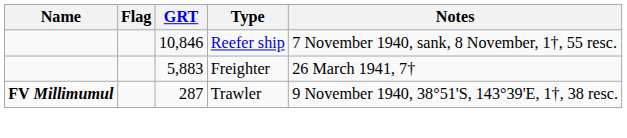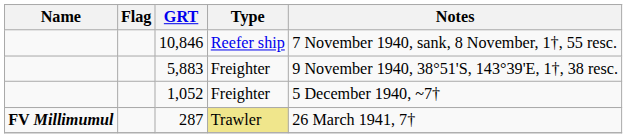5,883 | Notes: 26 March 1941, 7† -> 9 November 1940, 38°51'S, 143°39'E, 1†, 38 resc.
+ row: 1,052 | Freighter | 5 December 1940, ~7†
287 | Type: no background -> khaki background
287 | Notes: 9 November 1940, 38°51'S, 143°39'E, 1†, 38 resc. -> 26 March 1941, 7†
